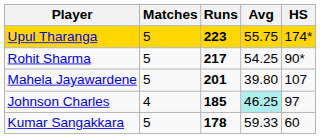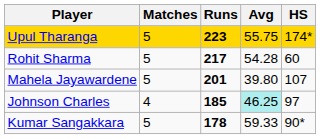Rohit Sharma | Avg: 54.25 -> 54.28
Rohit Sharma | HS: 90* -> 60
Kumar Sangakkara | HS: 60 -> 90*
